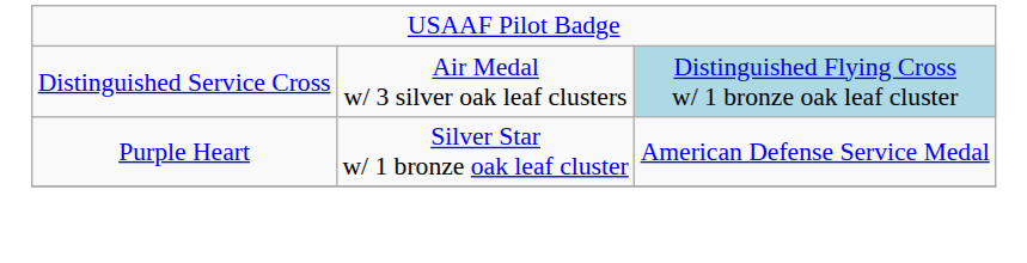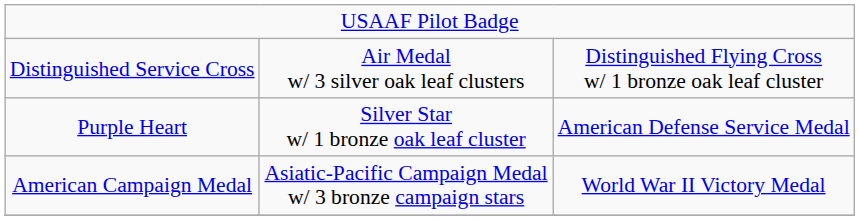Distinguished Service Cross | column 3: lightblue background -> no background
+ row: American Campaign Medal | Asiatic-Pacific Campaign Medal w/ 3 bronze campaign stars | World War II Victory Medal
